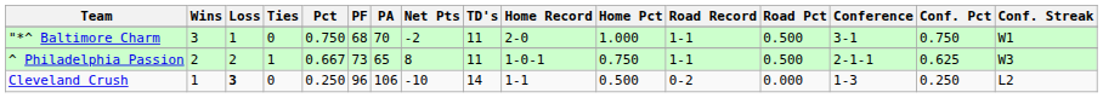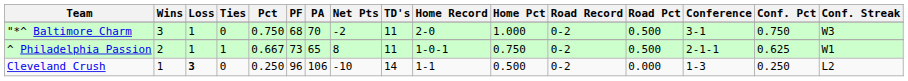"*^ Baltimore Charm | Road Record: 1-1 -> 0-2
"*^ Baltimore Charm | Conf. Streak: W1 -> W3
^ Philadelphia Passion | Loss: 2 -> 1
^ Philadelphia Passion | Road Record: 1-1 -> 0-2
^ Philadelphia Passion | Conf. Streak: W3 -> W1
